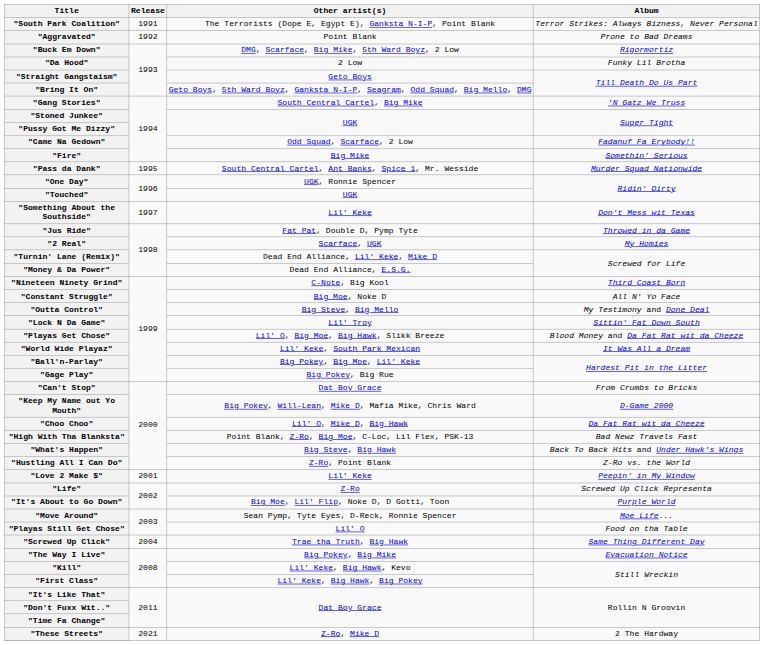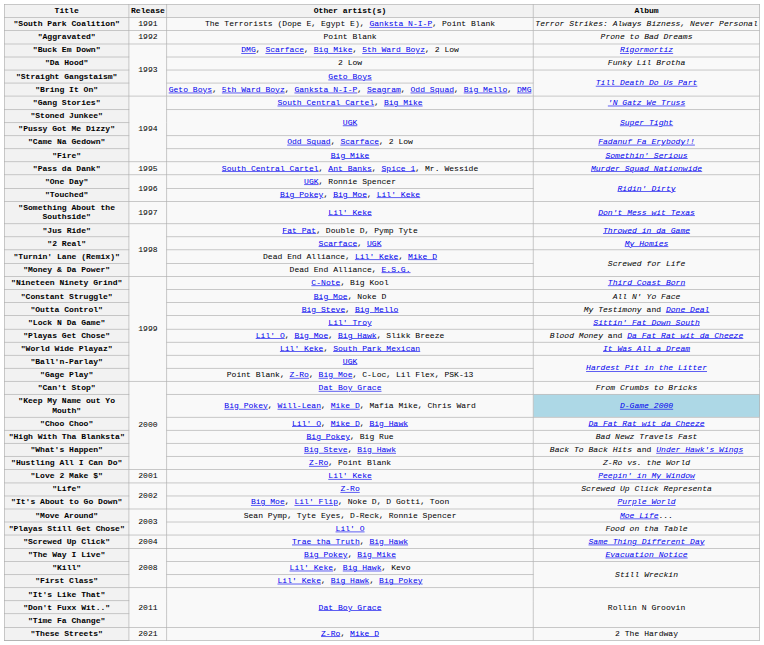"Touched" | Other artist(s): UGK -> Big Pokey, Big Moe, Lil' Keke
"Ball'n-Parlay" | Other artist(s): Big Pokey, Big Moe, Lil' Keke -> UGK
"Gage Play" | Other artist(s): Big Pokey, Big Rue -> Point Blank, Z-Ro, Big Moe, C-Loc, Lil Flex, PSK-13
"Keep My Name out Yo Mouth" | Album: no background -> lightblue background
"High With Tha Blanksta" | Other artist(s): Point Blank, Z-Ro, Big Moe, C-Loc, Lil Flex, PSK-13 -> Big Pokey, Big Rue
